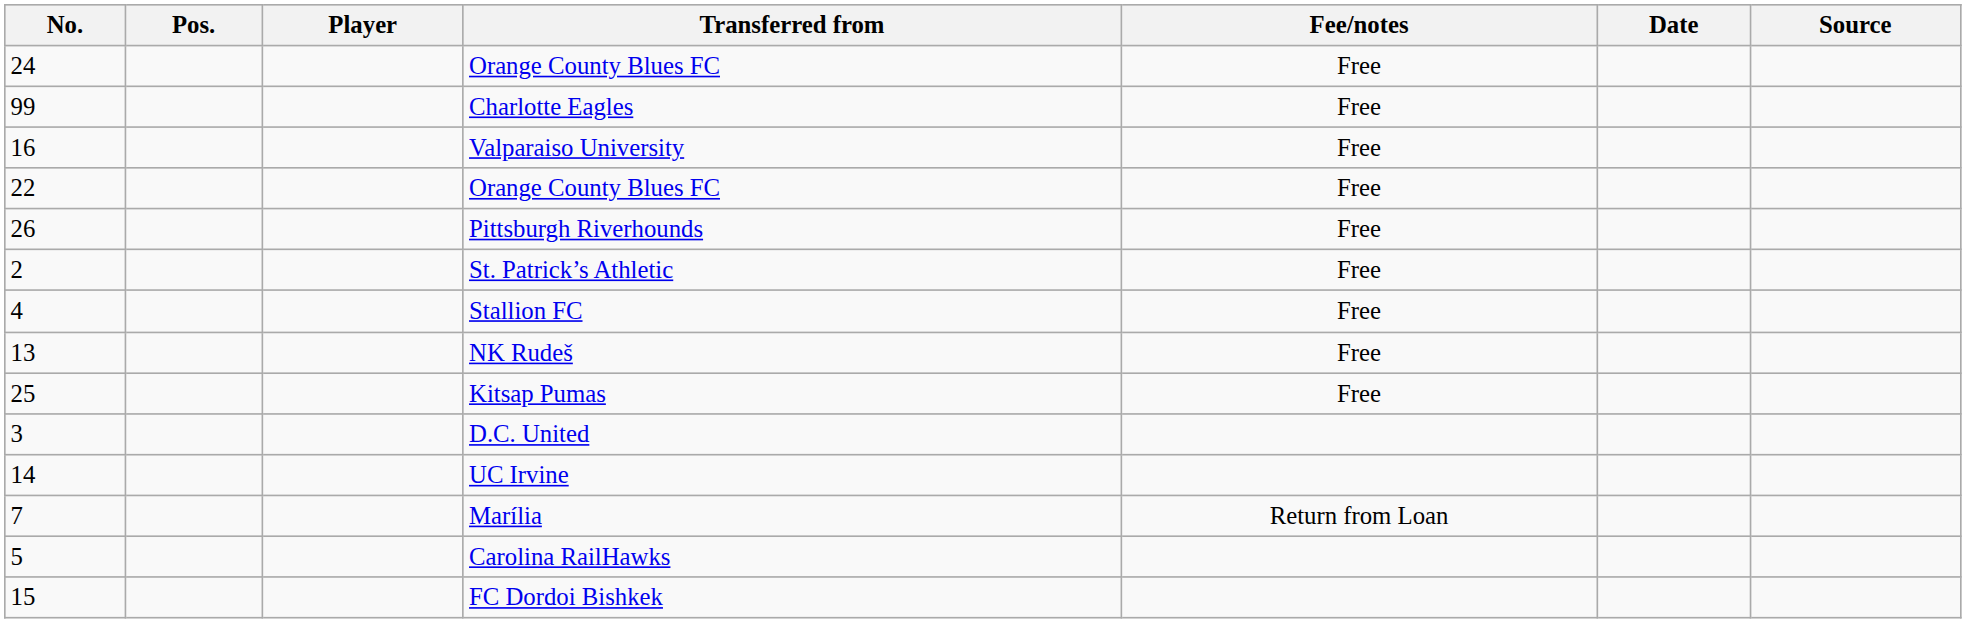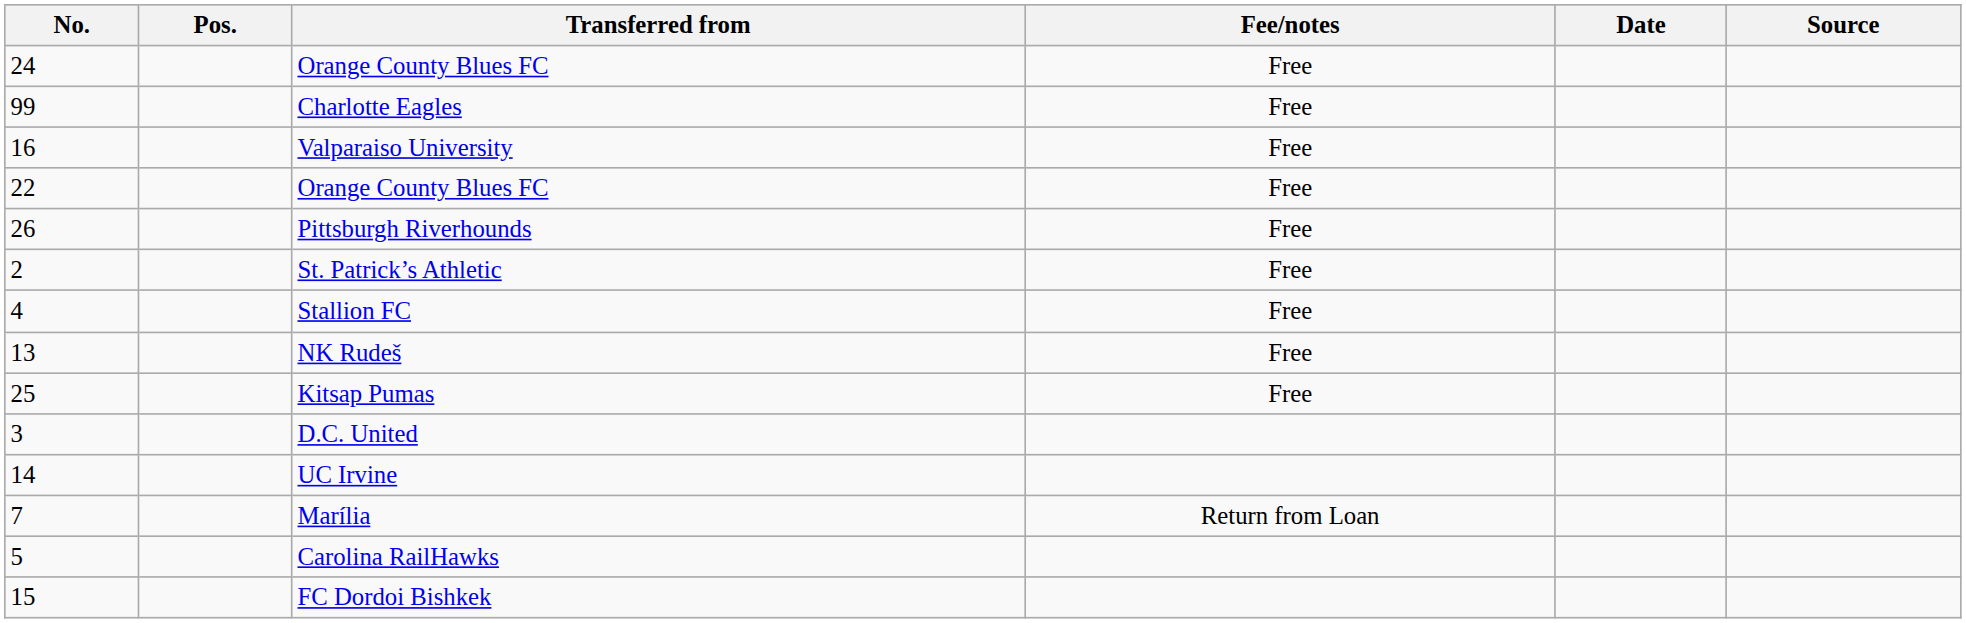- column: Player
